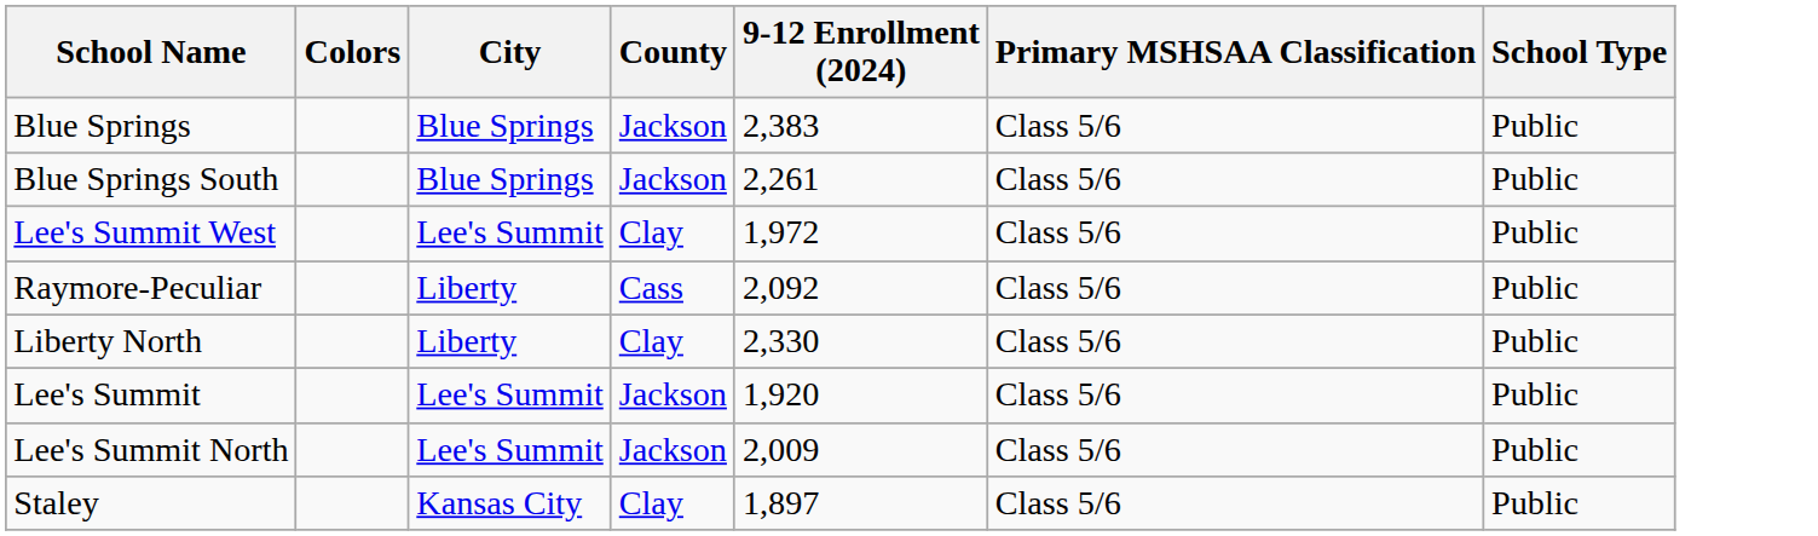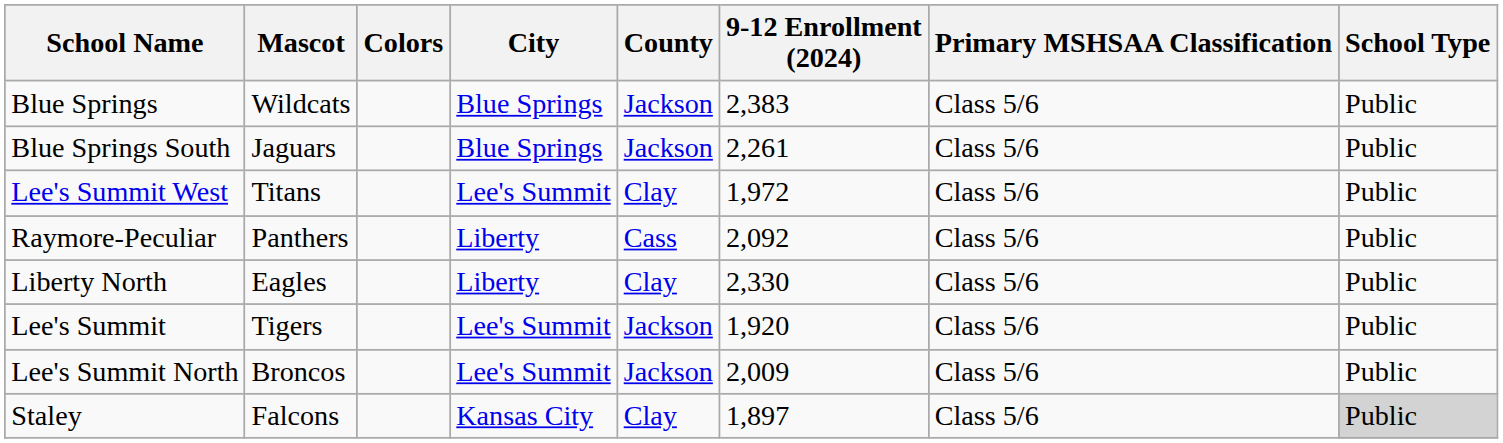+ column: Mascot | Wildcats | Jaguars | Titans | Panthers | Eagles | Tigers | Broncos | Falcons
Staley | School Type: no background -> lightgrey background
